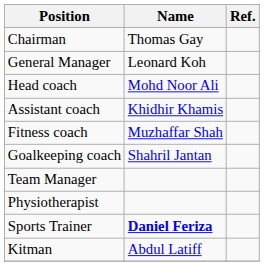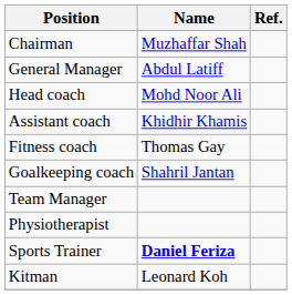Chairman | Name: Thomas Gay -> Muzhaffar Shah
General Manager | Name: Leonard Koh -> Abdul Latiff
Fitness coach | Name: Muzhaffar Shah -> Thomas Gay
Kitman | Name: Abdul Latiff -> Leonard Koh
